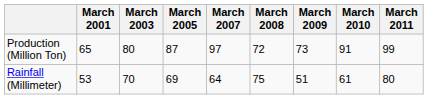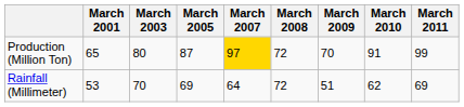Production (Million Ton) | March 2007: no background -> gold background
Production (Million Ton) | March 2009: 73 -> 70
Rainfall (Millimeter) | March 2008: 75 -> 72
Rainfall (Millimeter) | March 2010: 61 -> 62
Rainfall (Millimeter) | March 2011: 80 -> 69
